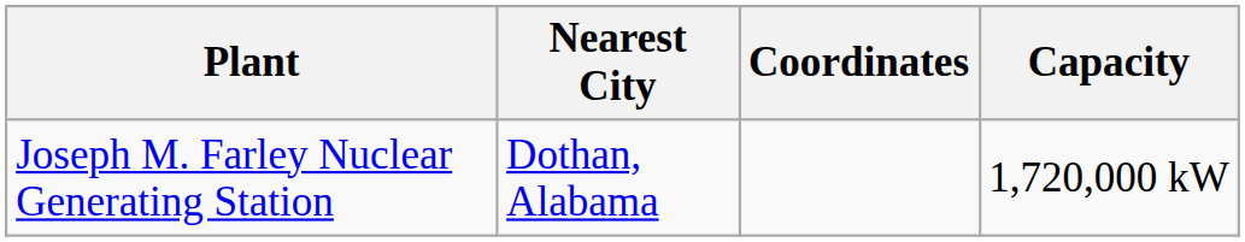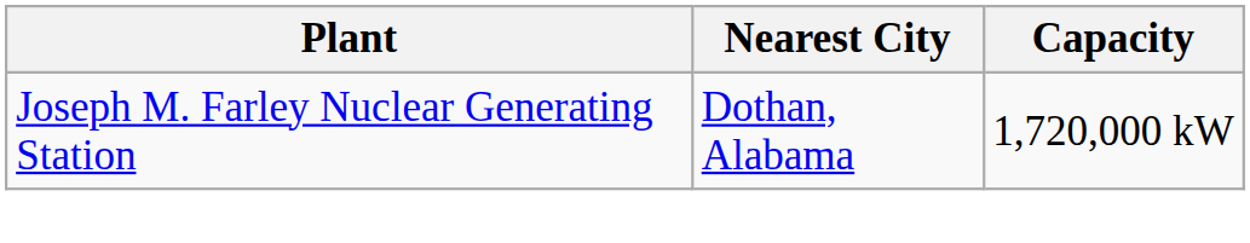- column: Coordinates
